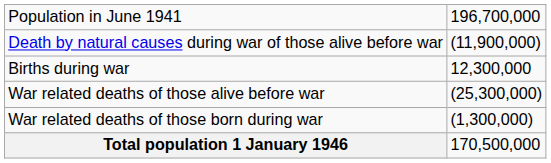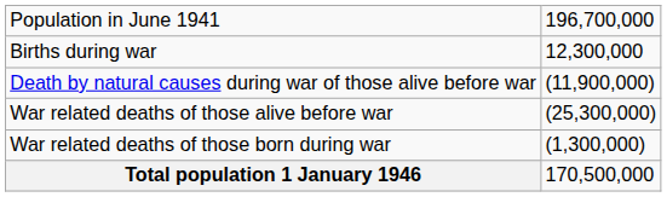rows swapped: Births during war <-> Death by natural causes during war of those alive before war
